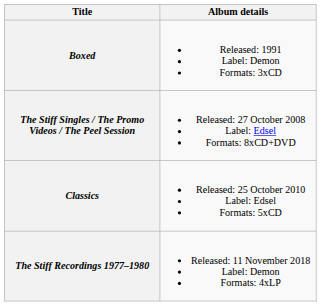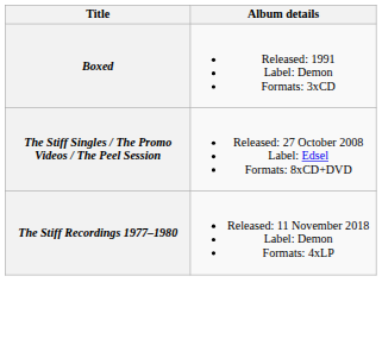- row: Classics | Released: 25 October 2010 Label: Edsel Formats: 5xCD
